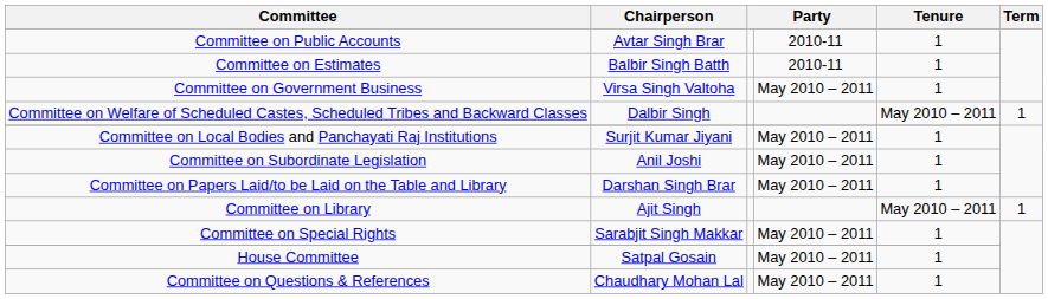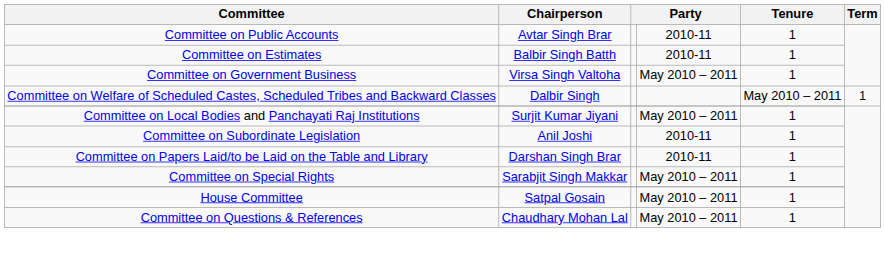Committee on Subordinate Legislation | column 4: May 2010 – 2011 -> 2010-11
Committee on Papers Laid/to be Laid on the Table and Library | column 4: May 2010 – 2011 -> 2010-11
- row: Committee on Library | Ajit Singh | May 2010 – 2011 | 1
